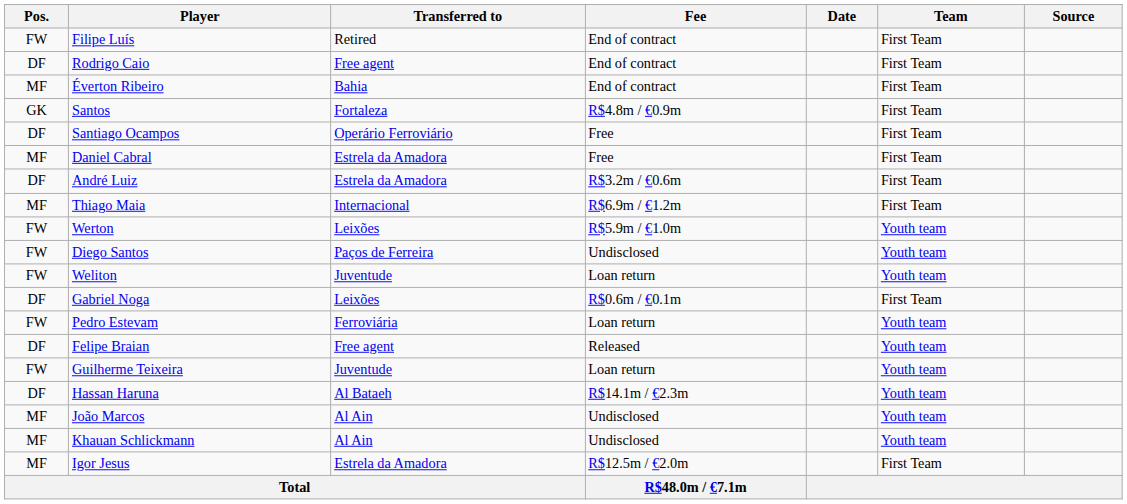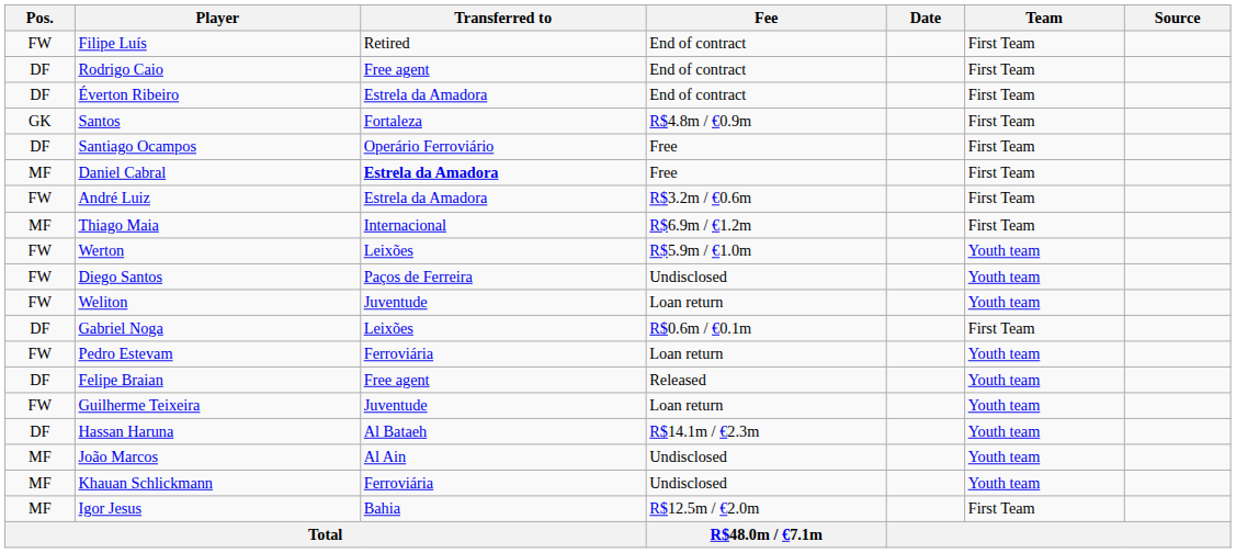Éverton Ribeiro | Pos.: MF -> DF
Éverton Ribeiro | Transferred to: Bahia -> Estrela da Amadora
Daniel Cabral | Transferred to: normal -> bold
André Luiz | Pos.: DF -> FW
Khauan Schlickmann | Transferred to: Al Ain -> Ferroviária
Igor Jesus | Transferred to: Estrela da Amadora -> Bahia
